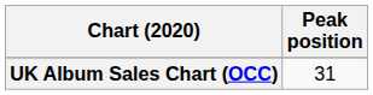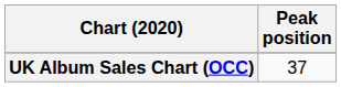UK Album Sales Chart (OCC) | Peak position: 31 -> 37
